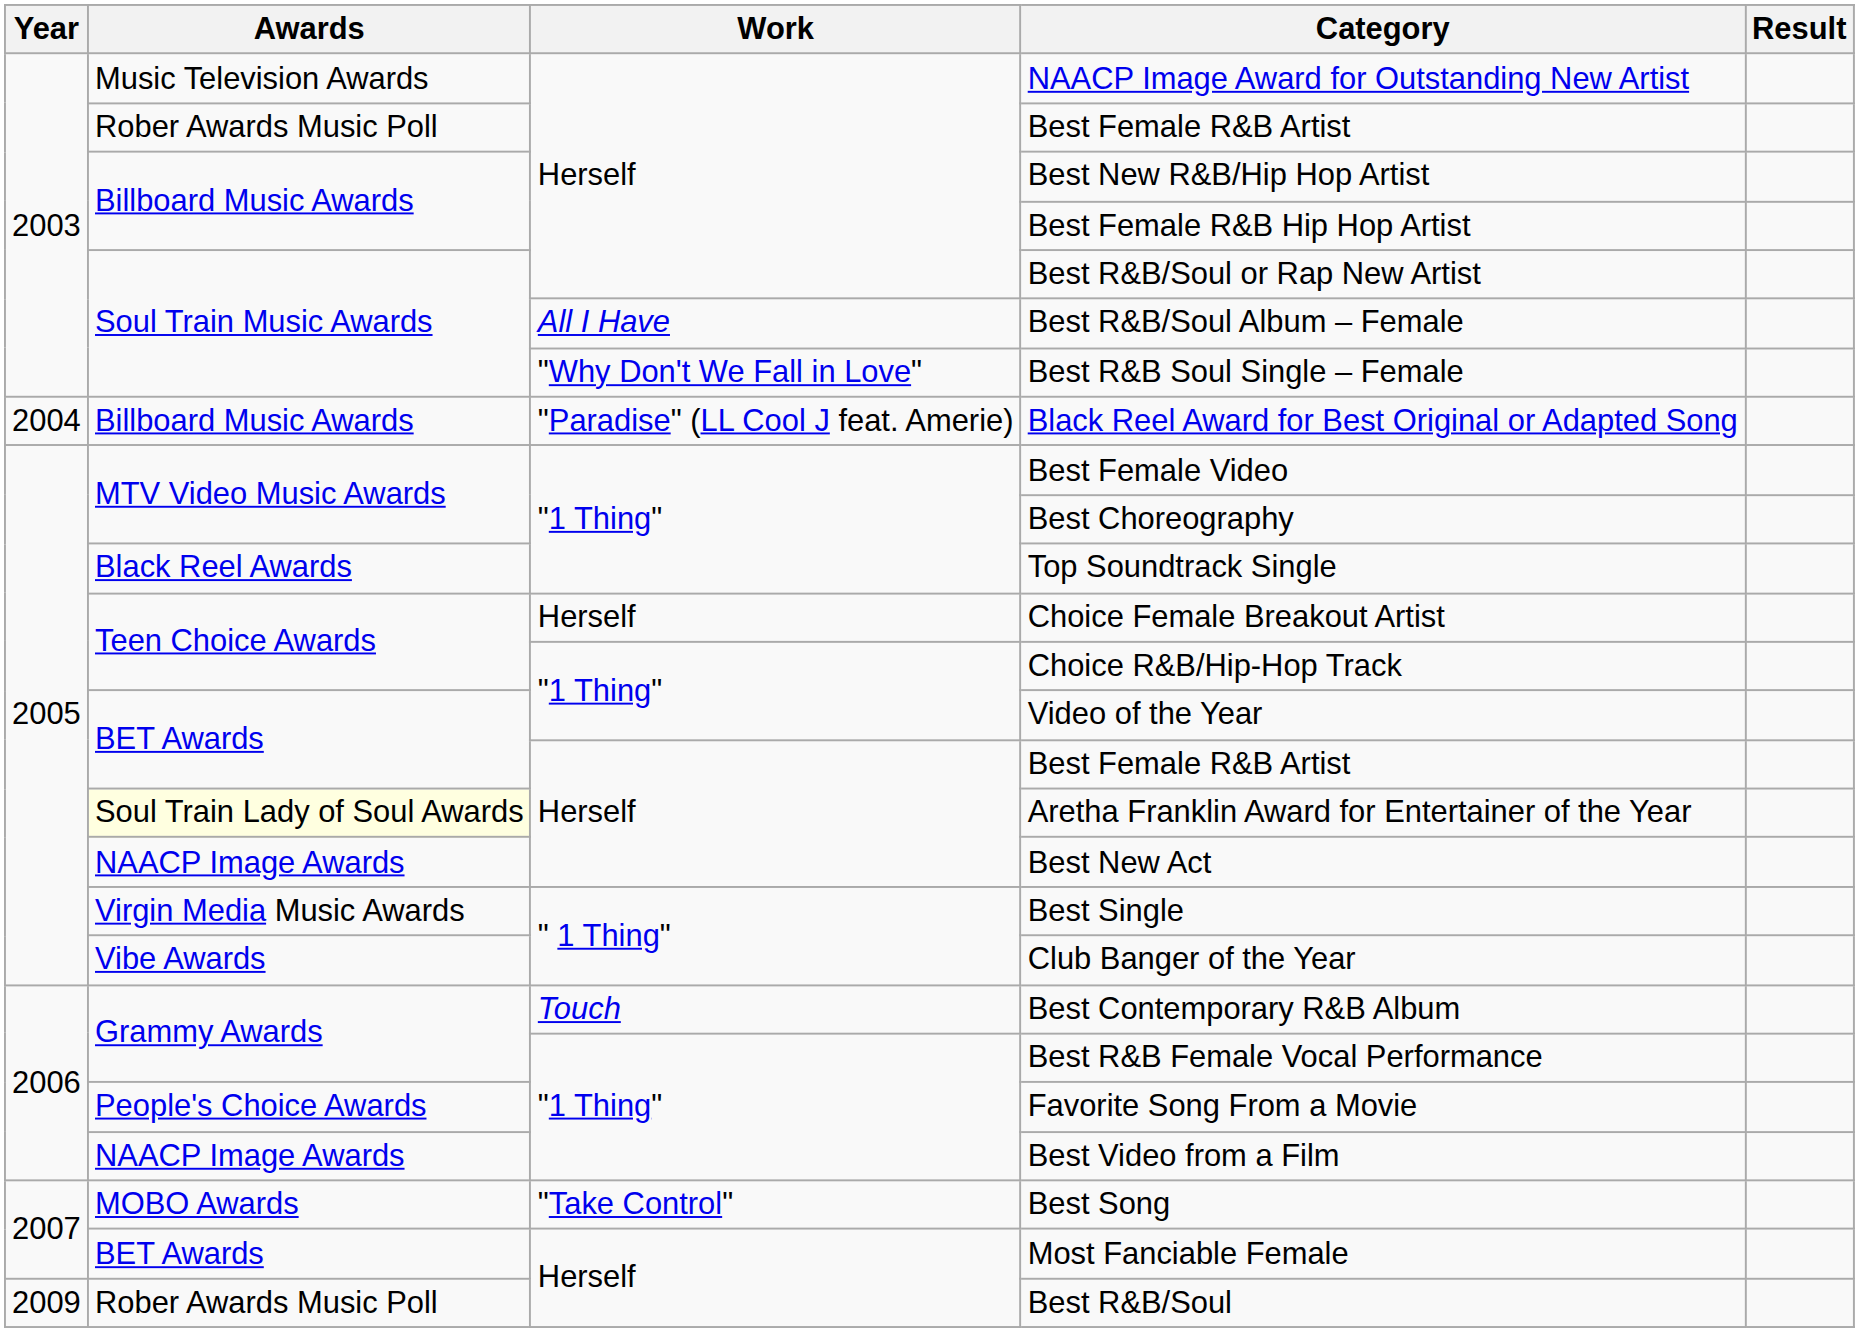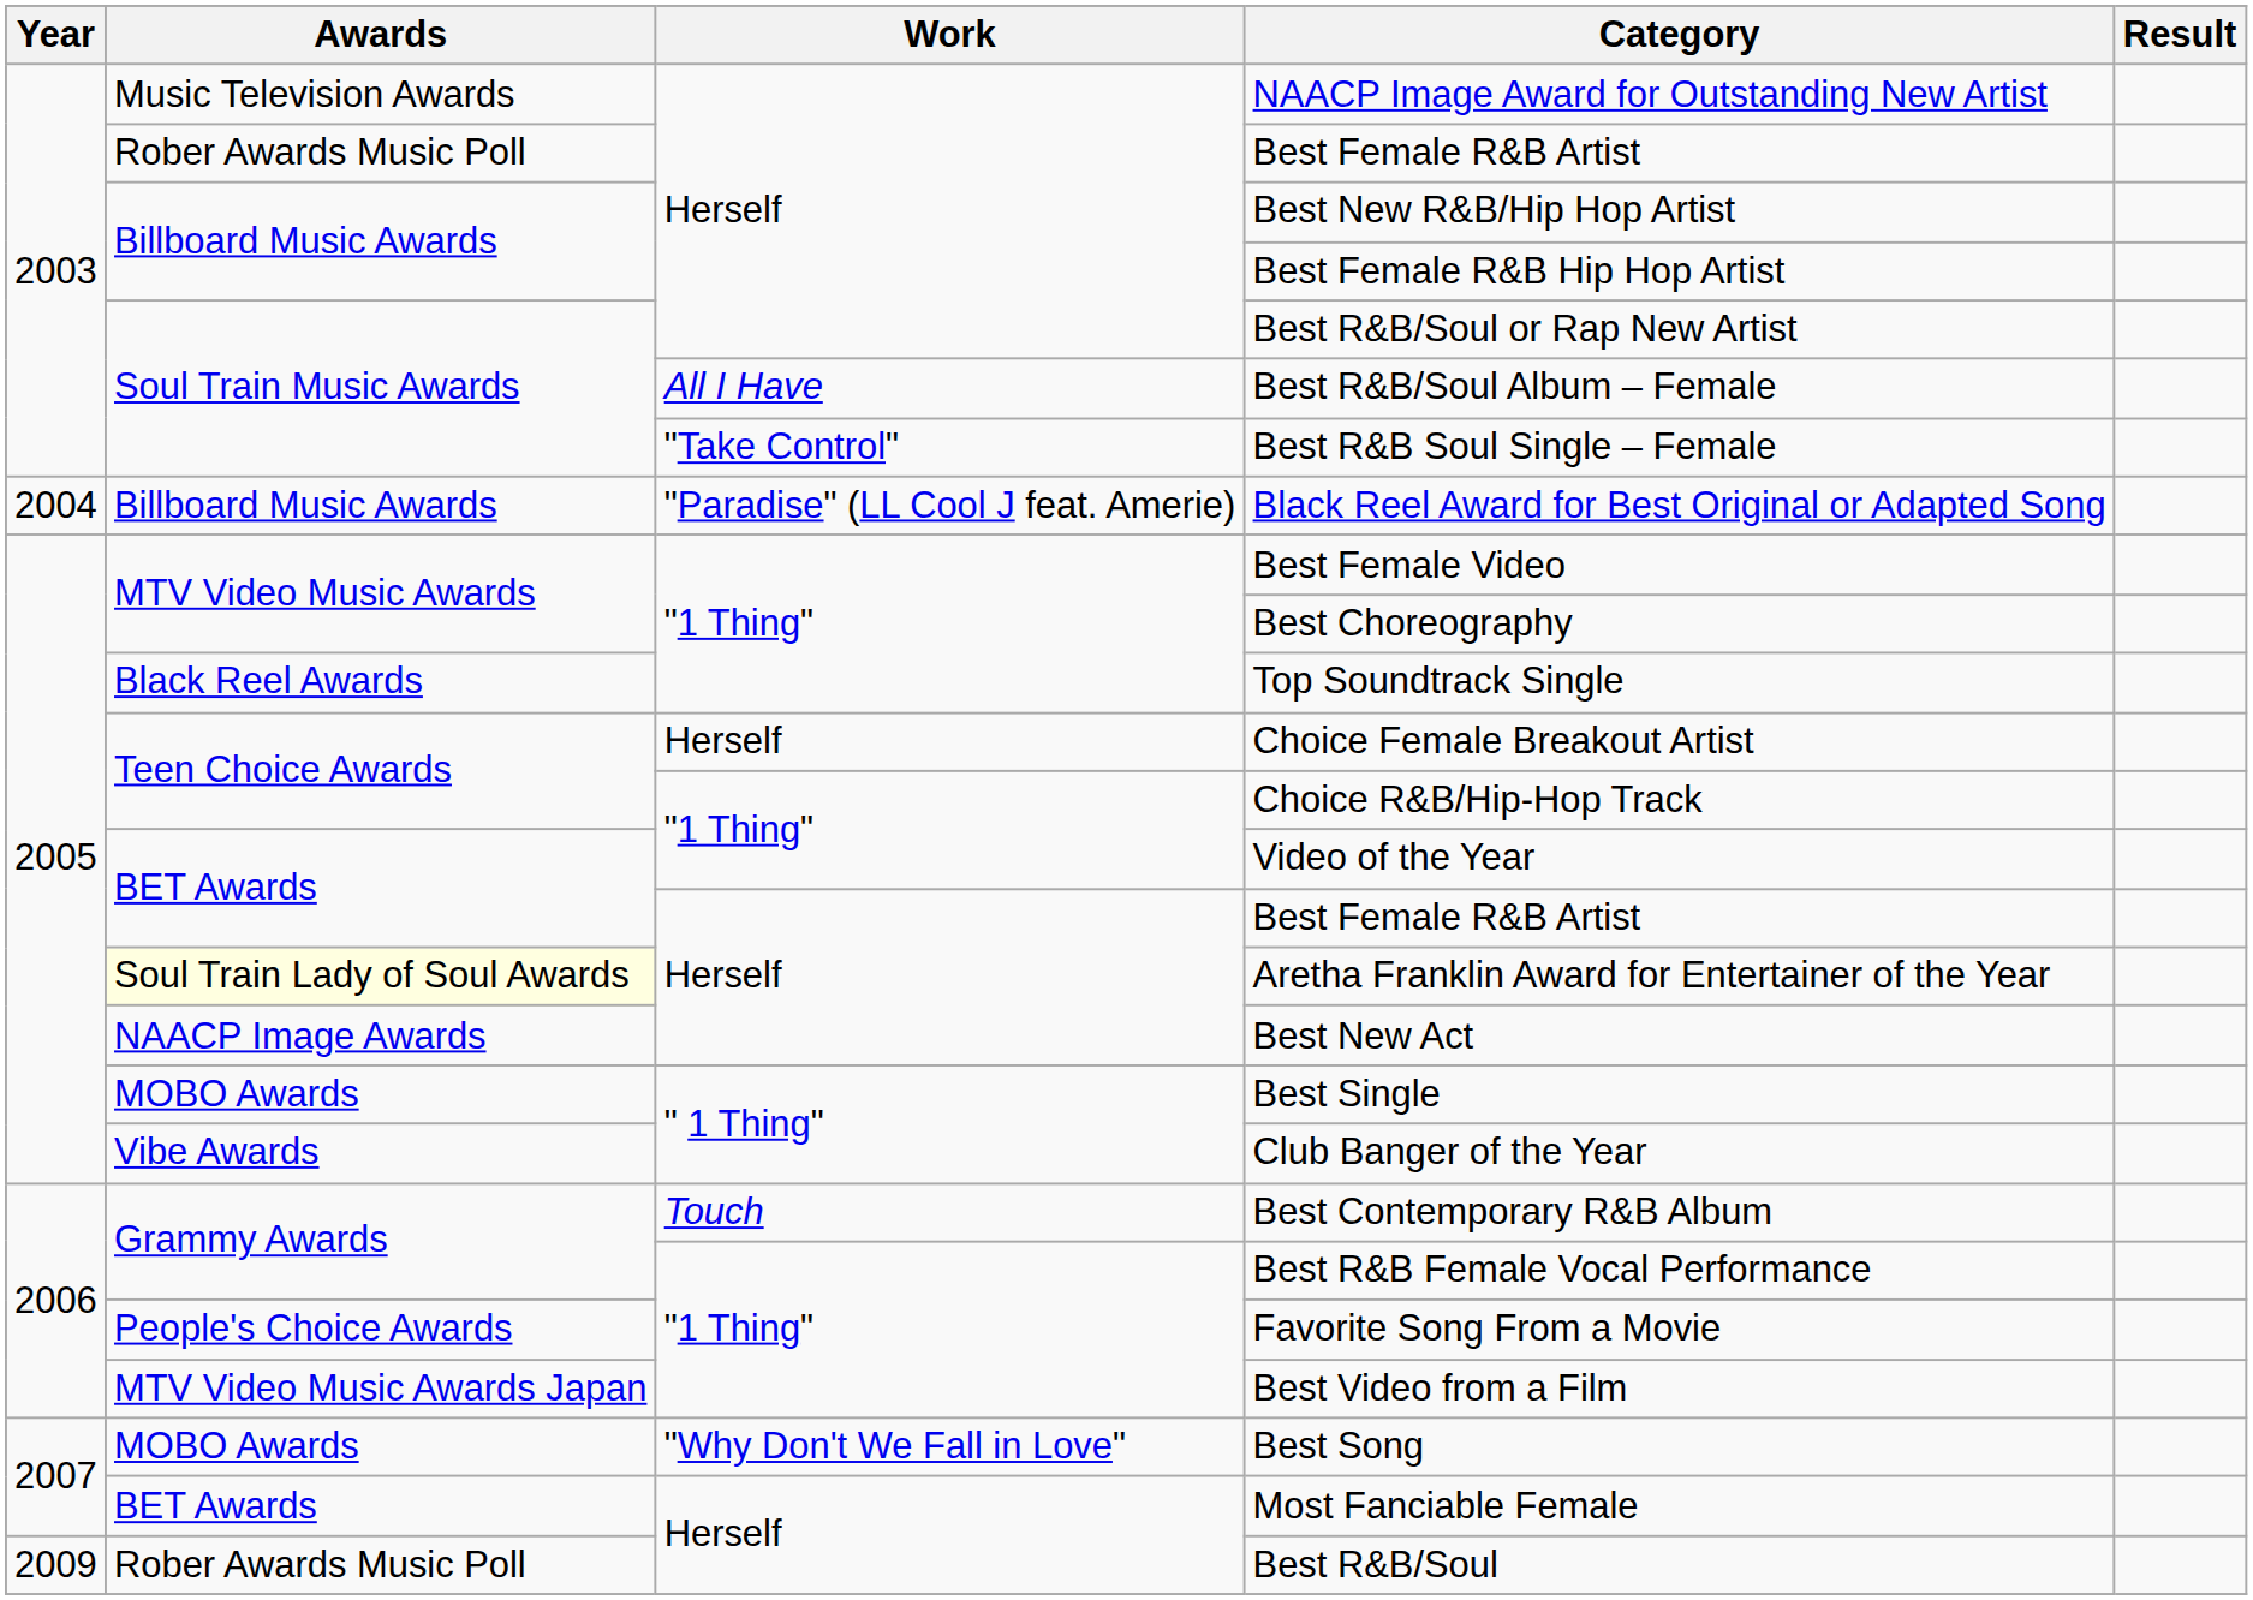Best R&B Soul Single – Female | Work: "Why Don't We Fall in Love" -> "Take Control"
Best Single | Awards: Virgin Media Music Awards -> MOBO Awards
Best Video from a Film | Awards: NAACP Image Awards -> MTV Video Music Awards Japan
Best Song | Work: "Take Control" -> "Why Don't We Fall in Love"
